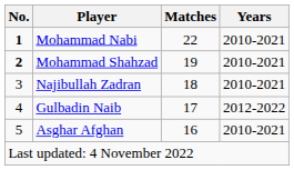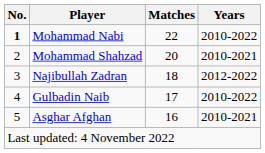Mohammad Nabi | Years: 2010-2021 -> 2010-2022
Mohammad Shahzad | No.: bold -> normal
Mohammad Shahzad | Matches: 19 -> 20
Najibullah Zadran | Years: 2010-2021 -> 2012-2022
Gulbadin Naib | Years: 2012-2022 -> 2010-2022
